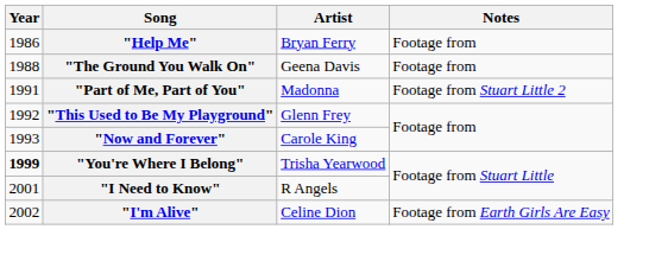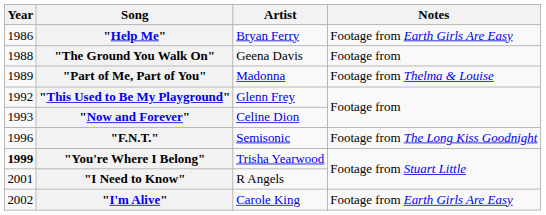"Help Me" | Notes: Footage from -> Footage from Earth Girls Are Easy
"Part of Me, Part of You" | Year: 1991 -> 1989
"Part of Me, Part of You" | Notes: Footage from Stuart Little 2 -> Footage from Thelma & Louise
"Now and Forever" | Artist: Carole King -> Celine Dion
+ row: 1996 | "F.N.T." | Semisonic | Footage from The Long Kiss Goodnight
"I'm Alive" | Artist: Celine Dion -> Carole King
